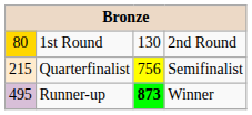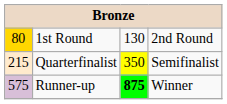Quarterfinalist | column 3: 756 -> 350
Runner-up | column 1: 495 -> 575
Runner-up | column 3: 873 -> 875
